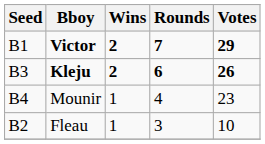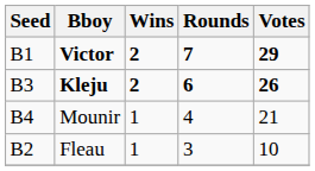Mounir | Votes: 23 -> 21
